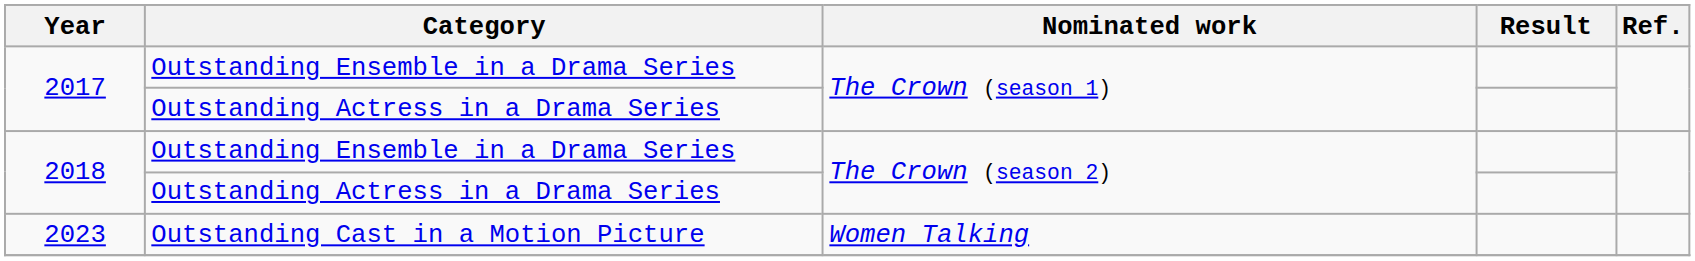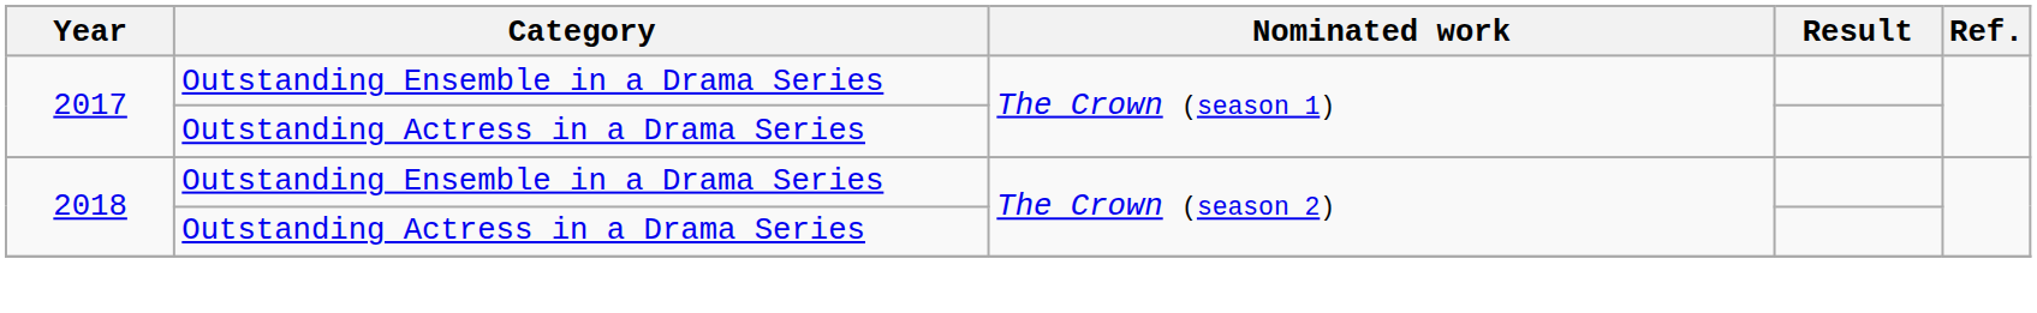- row: 2023 | Outstanding Cast in a Motion Picture | Women Talking
